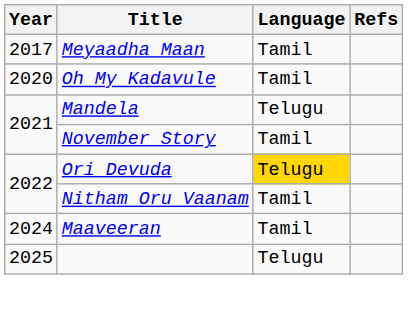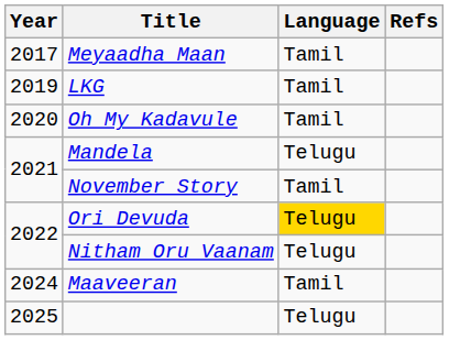+ row: 2019 | LKG | Tamil
Nitham Oru Vaanam | Language: Tamil -> Telugu
